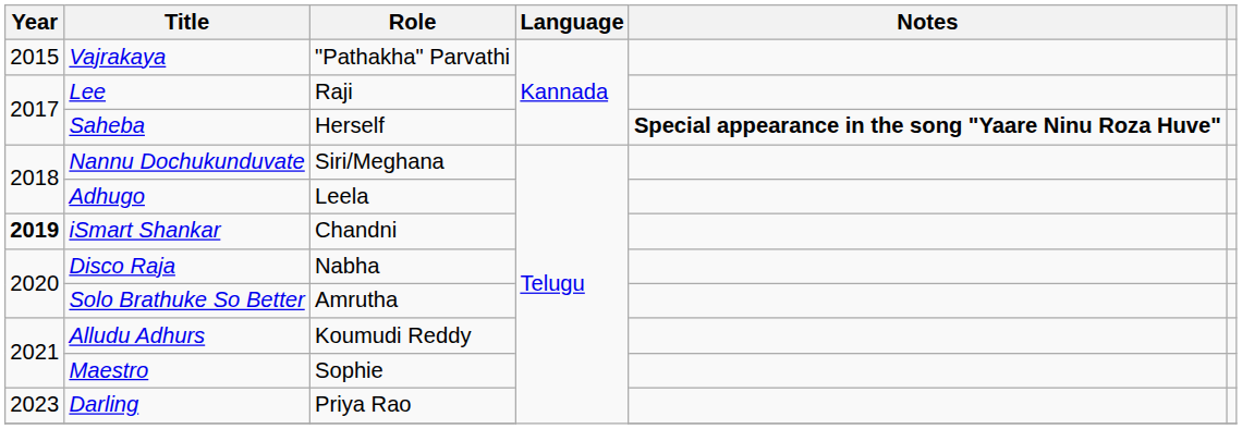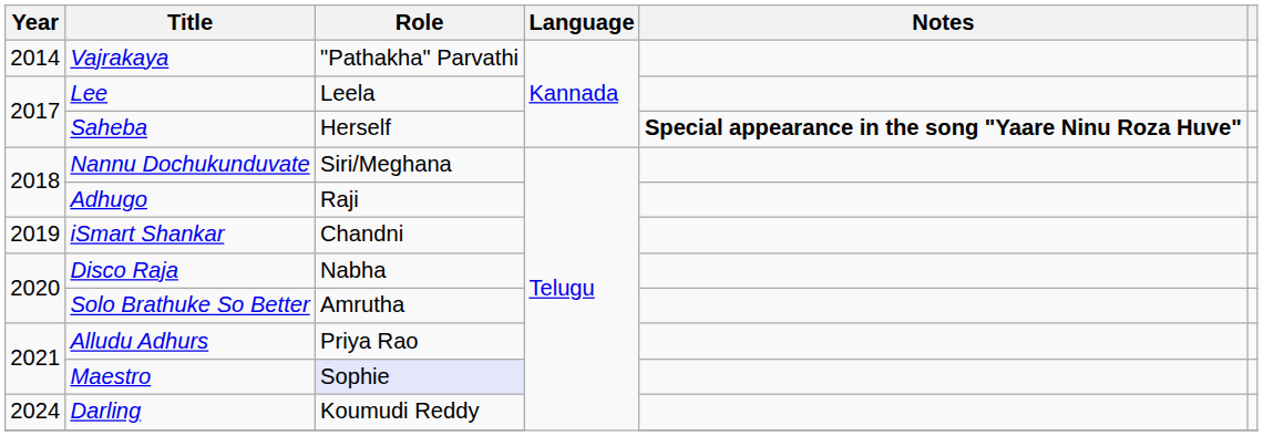Vajrakaya | Year: 2015 -> 2014
Lee | Role: Raji -> Leela
Adhugo | Role: Leela -> Raji
iSmart Shankar | Year: bold -> normal
Alludu Adhurs | Role: Koumudi Reddy -> Priya Rao
Maestro | Role: no background -> lavender background
Darling | Year: 2023 -> 2024
Darling | Role: Priya Rao -> Koumudi Reddy
